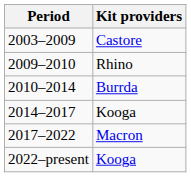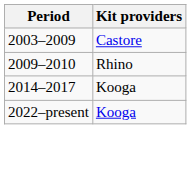- row: 2010–2014 | Burrda
- row: 2017–2022 | Macron
